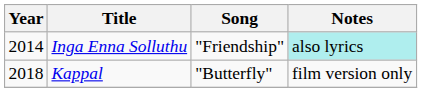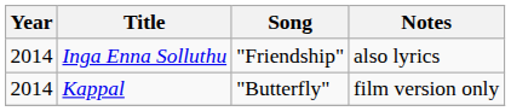Inga Enna Solluthu | Notes: paleturquoise background -> no background
Kappal | Year: 2018 -> 2014
